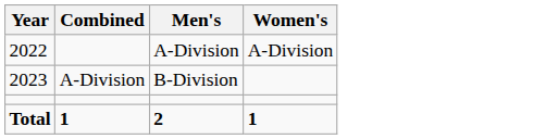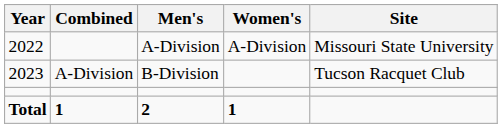+ column: Site | Missouri State University | Tucson Racquet Club
